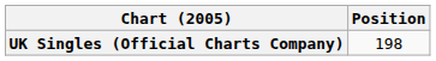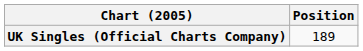UK Singles (Official Charts Company) | Position: 198 -> 189
